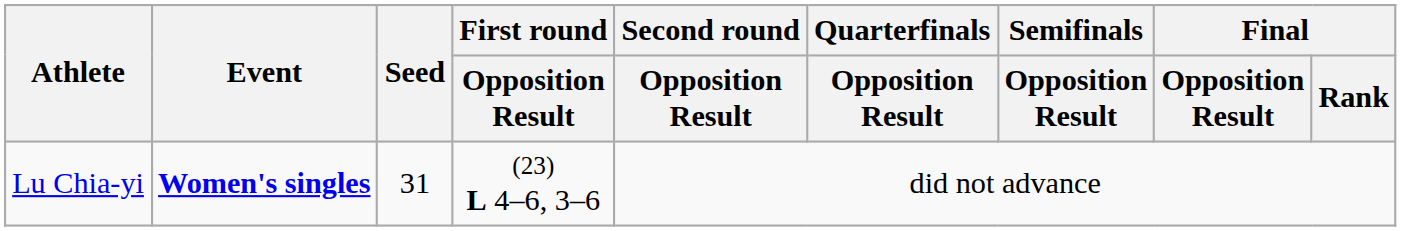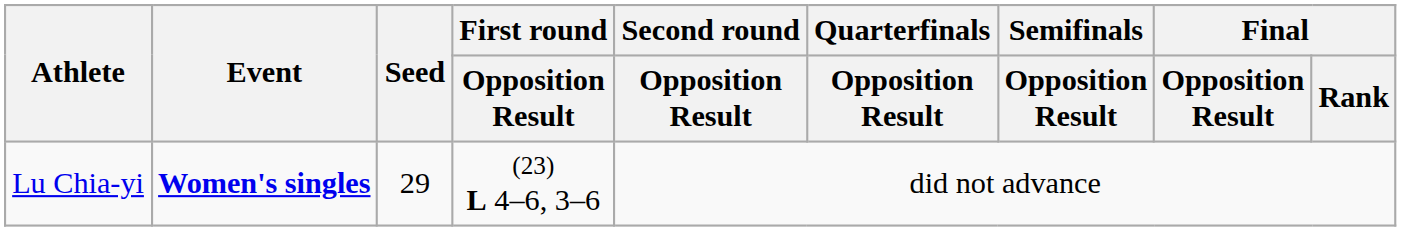Lu Chia-yi | Seed: 31 -> 29
